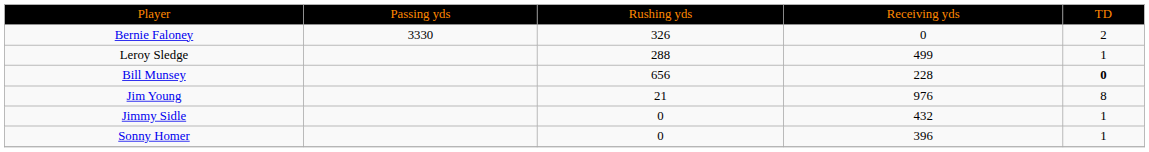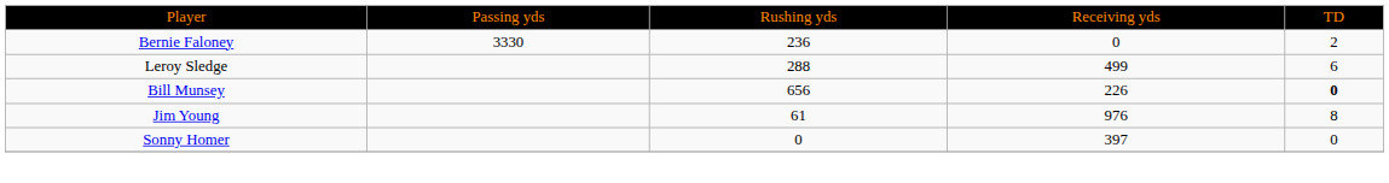Bernie Faloney | column 3: 326 -> 236
Leroy Sledge | column 5: 1 -> 6
Bill Munsey | column 4: 228 -> 226
Jim Young | column 3: 21 -> 61
- row: Jimmy Sidle | 0 | 432 | 1
Sonny Homer | column 4: 396 -> 397
Sonny Homer | column 5: 1 -> 0
